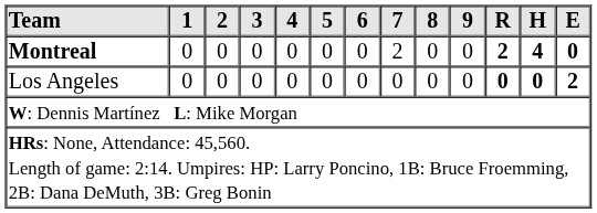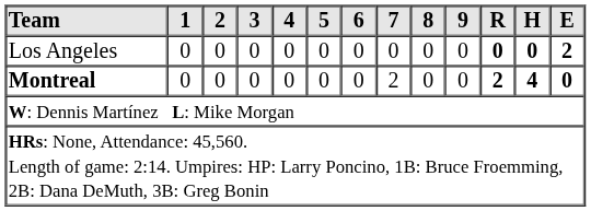rows swapped: Montreal <-> Los Angeles
